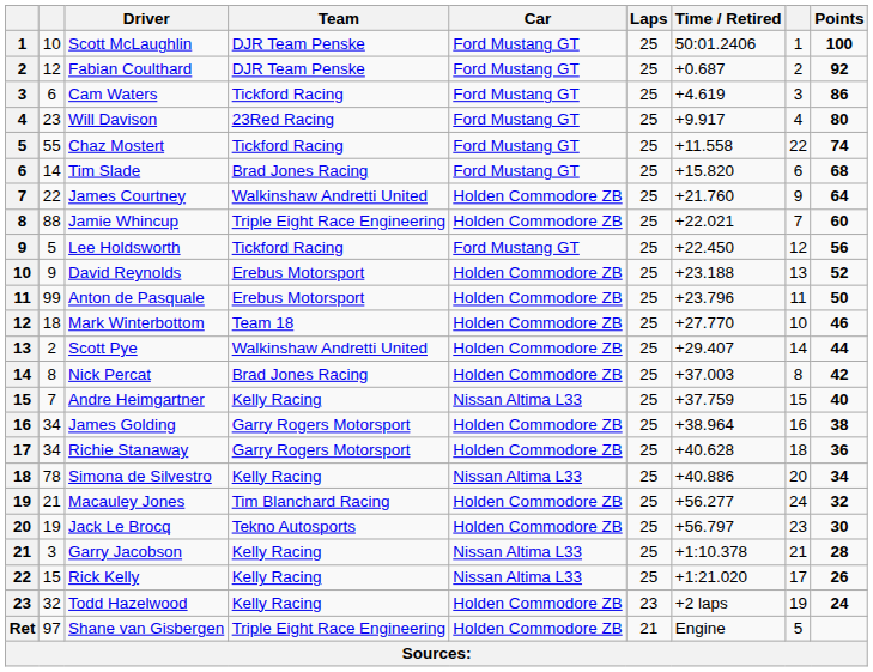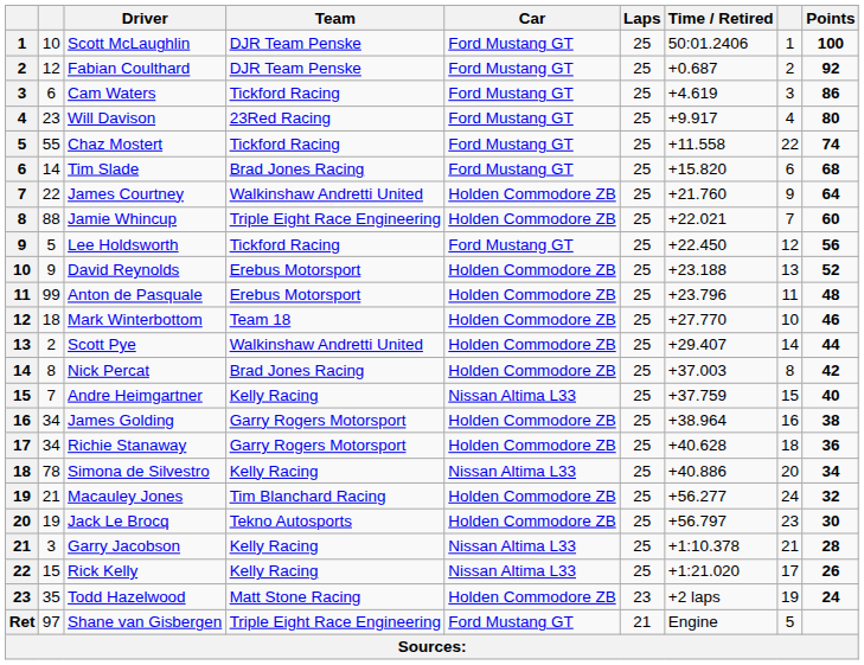Anton de Pasquale | Points: 50 -> 48
Todd Hazelwood | column 2: 32 -> 35
Todd Hazelwood | Team: Kelly Racing -> Matt Stone Racing
Shane van Gisbergen | Car: Holden Commodore ZB -> Ford Mustang GT
